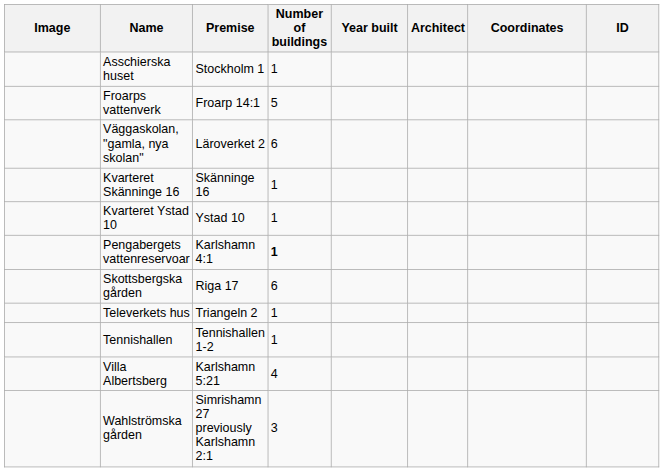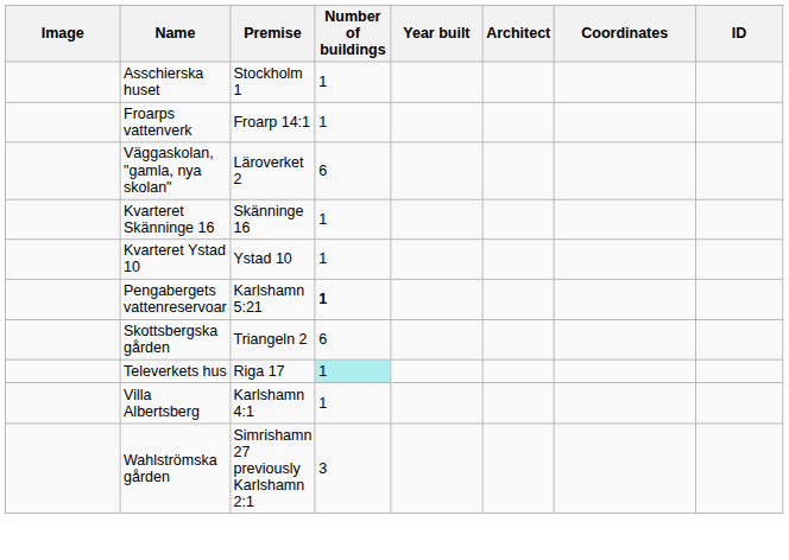Froarps vattenverk | Number of buildings: 5 -> 1
Pengabergets vattenreservoar | Premise: Karlshamn 4:1 -> Karlshamn 5:21
Skottsbergska gården | Premise: Riga 17 -> Triangeln 2
Televerkets hus | Premise: Triangeln 2 -> Riga 17
Televerkets hus | Number of buildings: no background -> paleturquoise background
- row: Tennishallen | Tennishallen 1-2 | 1
Villa Albertsberg | Premise: Karlshamn 5:21 -> Karlshamn 4:1
Villa Albertsberg | Number of buildings: 4 -> 1
